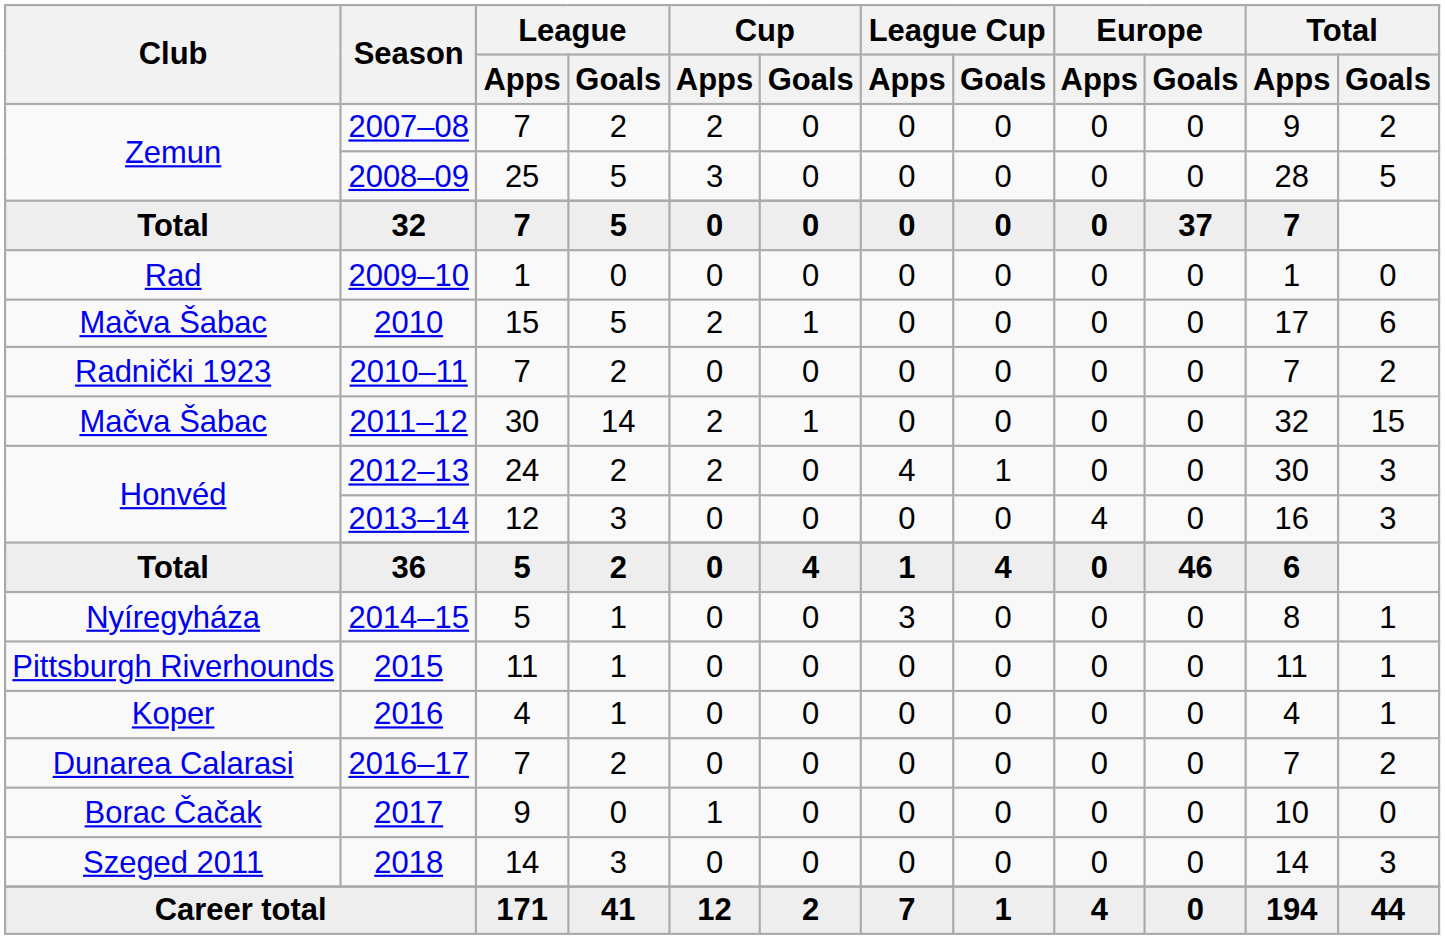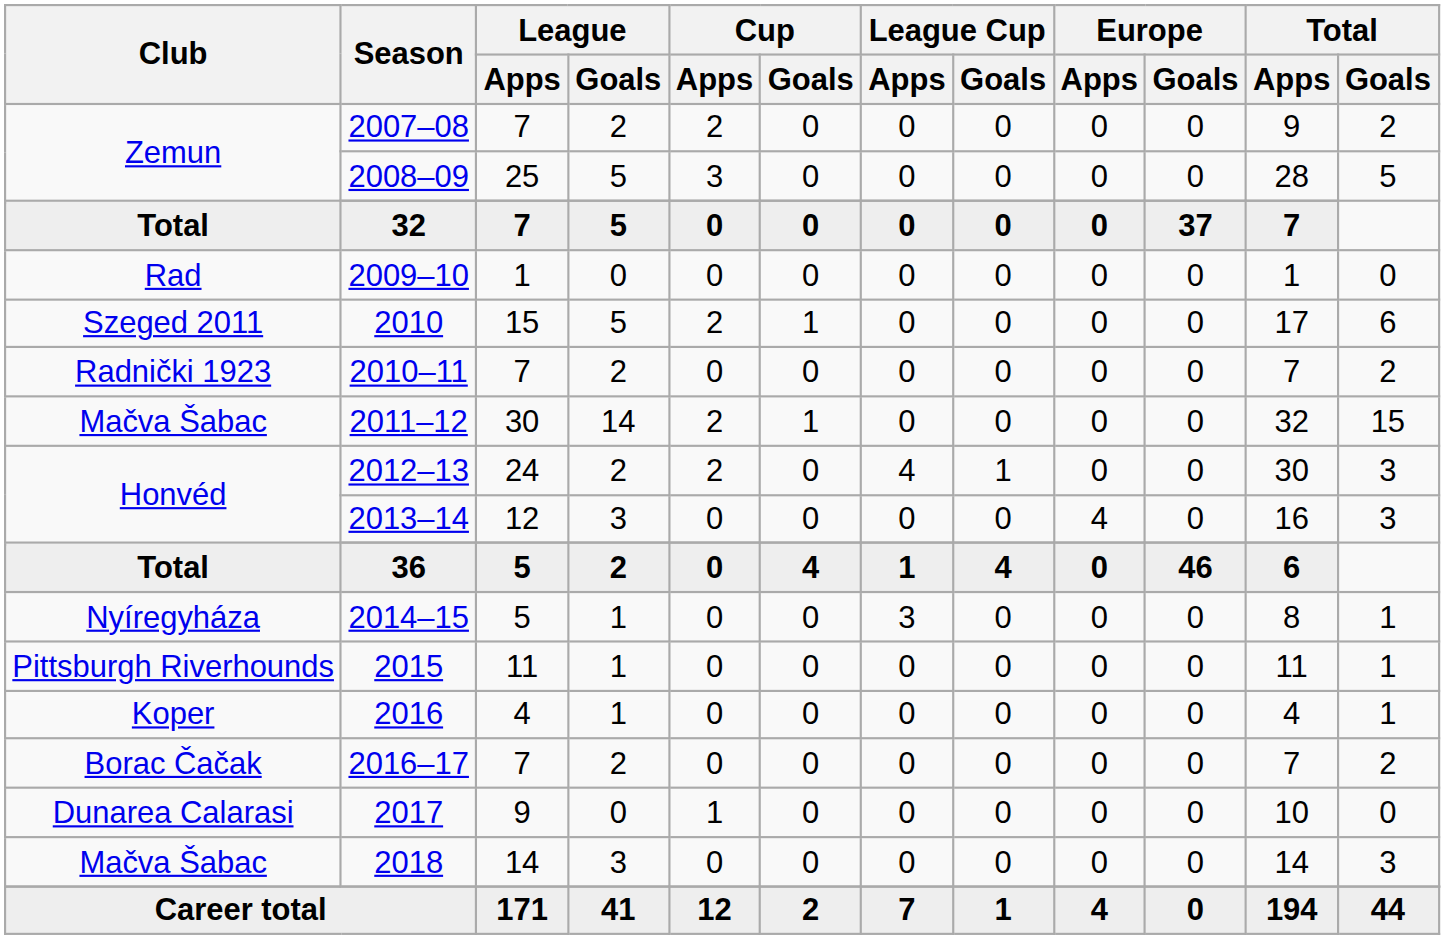2010 | Club: Mačva Šabac -> Szeged 2011
2016–17 | Club: Dunarea Calarasi -> Borac Čačak
2017 | Club: Borac Čačak -> Dunarea Calarasi
2018 | Club: Szeged 2011 -> Mačva Šabac
